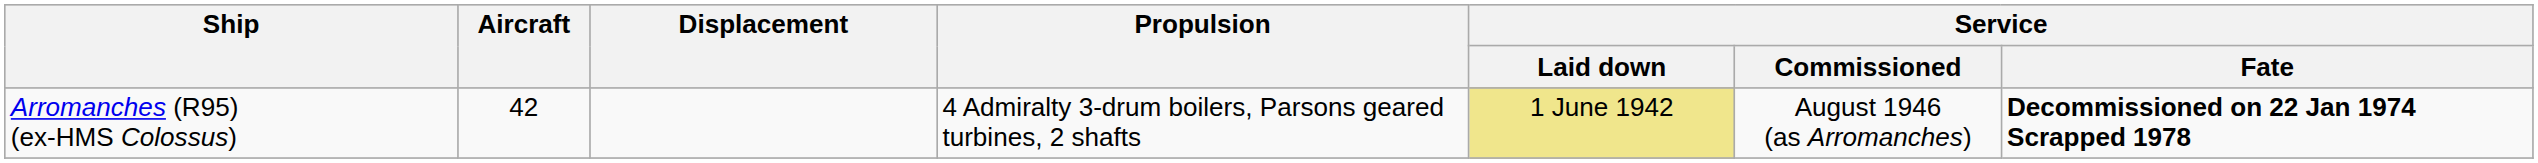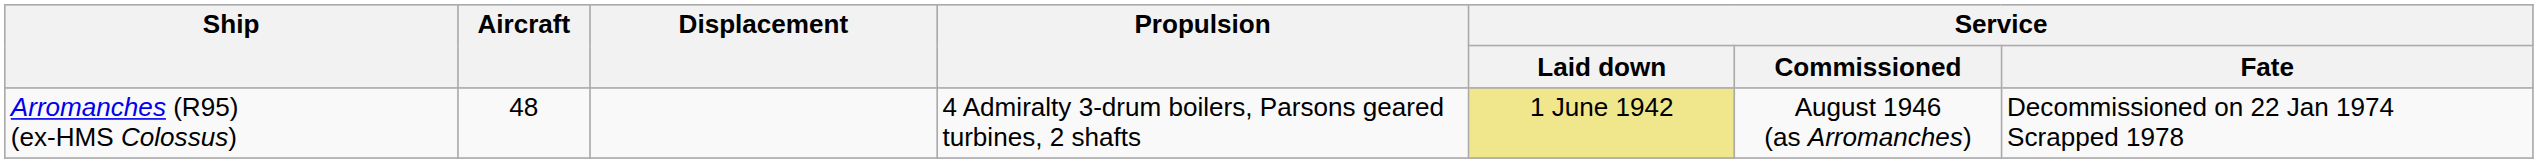Arromanches (R95) (ex-HMS Colossus) | Aircraft: 42 -> 48
Arromanches (R95) (ex-HMS Colossus) | Service / Fate: bold -> normal
